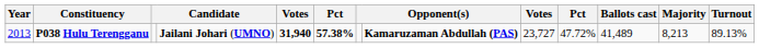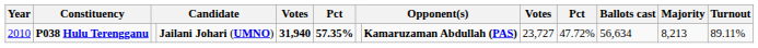P038 Hulu Terengganu | Year: 2013 -> 2010
P038 Hulu Terengganu | column 6: 57.38% -> 57.35%
P038 Hulu Terengganu | Ballots cast: 41,489 -> 56,634
P038 Hulu Terengganu | Turnout: 89.13% -> 89.11%
